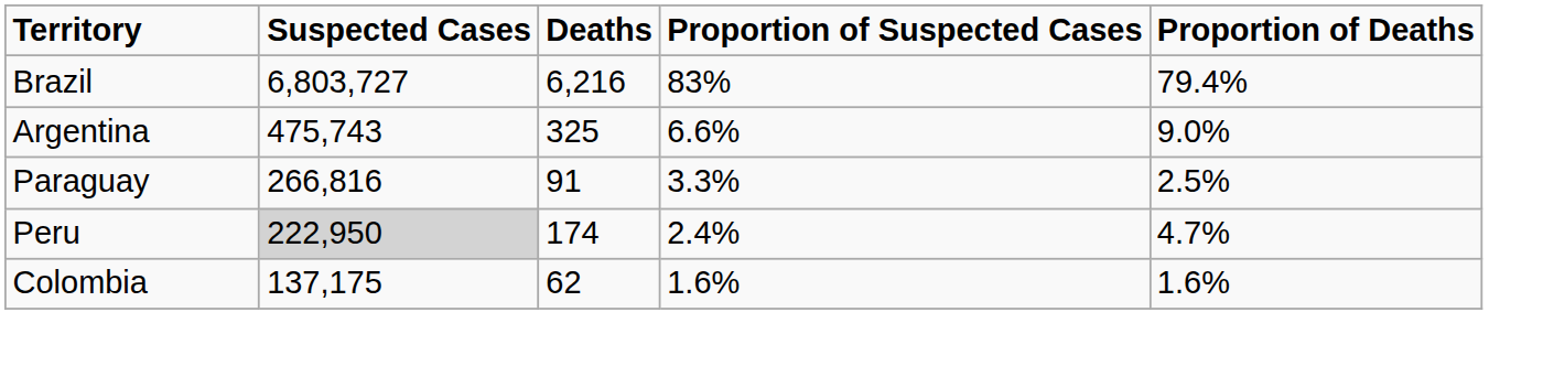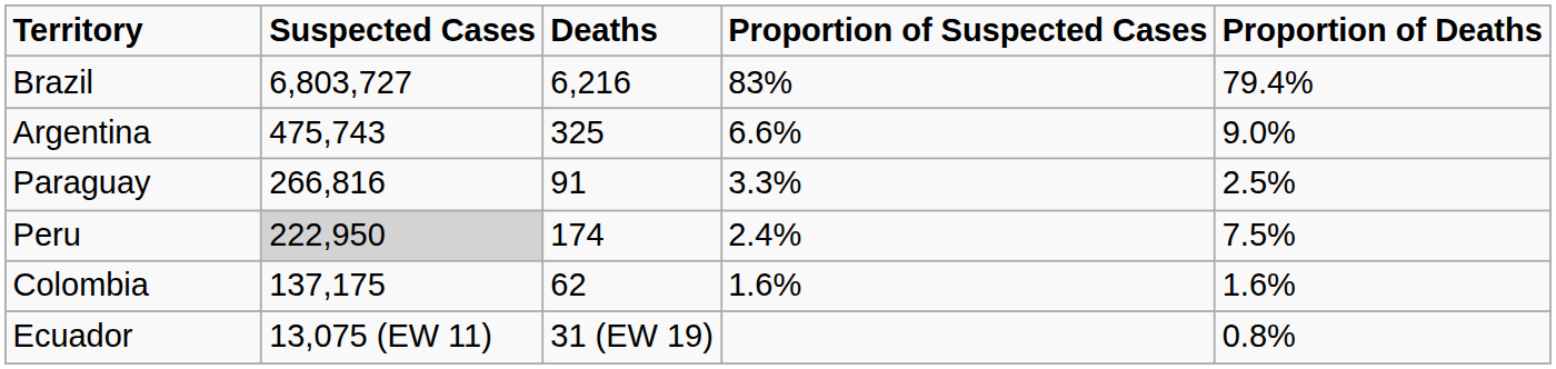Peru | Proportion of Deaths: 4.7% -> 7.5%
+ row: Ecuador | 13,075 (EW 11) | 31 (EW 19) | 0.8%
